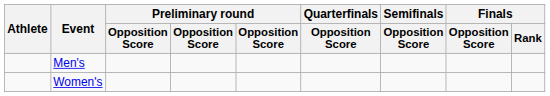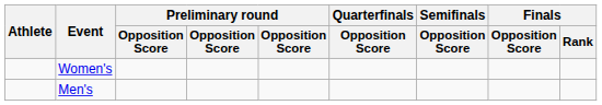rows swapped: Men's <-> Women's
